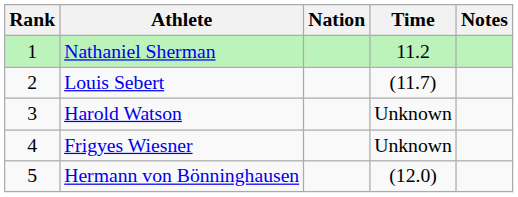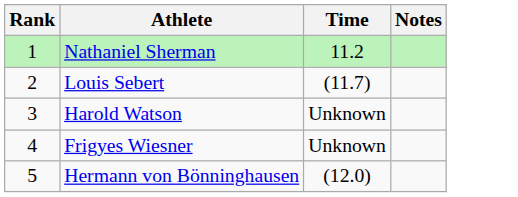- column: Nation
